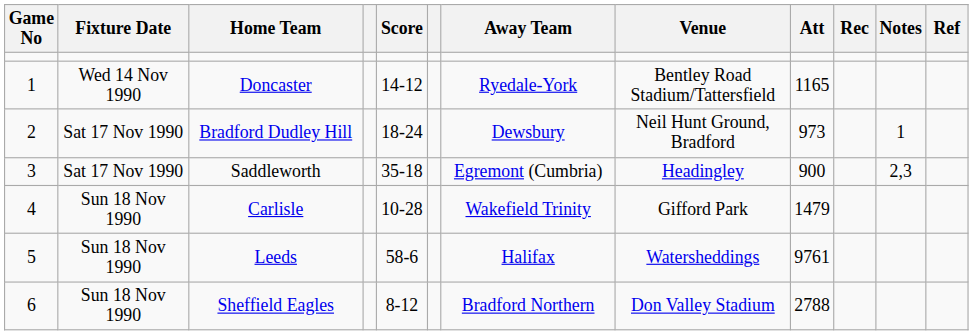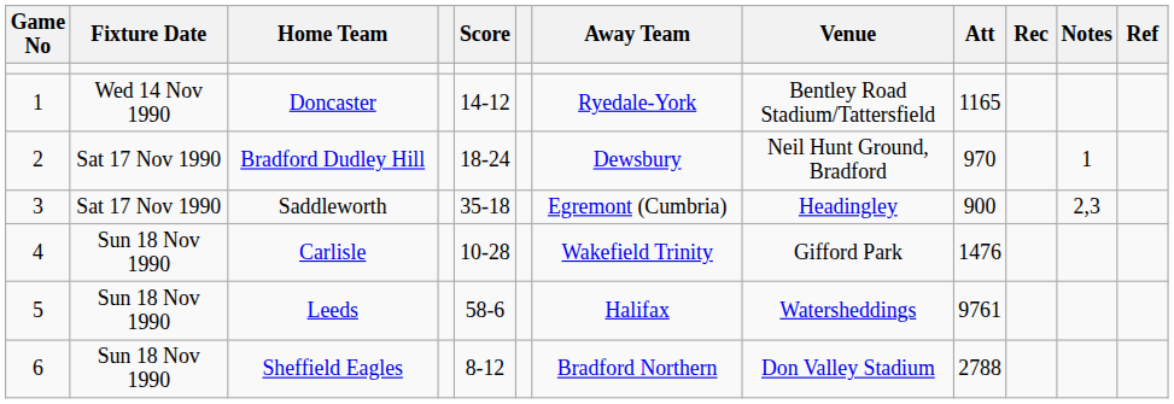Bradford Dudley Hill | Att: 973 -> 970
Carlisle | Att: 1479 -> 1476
